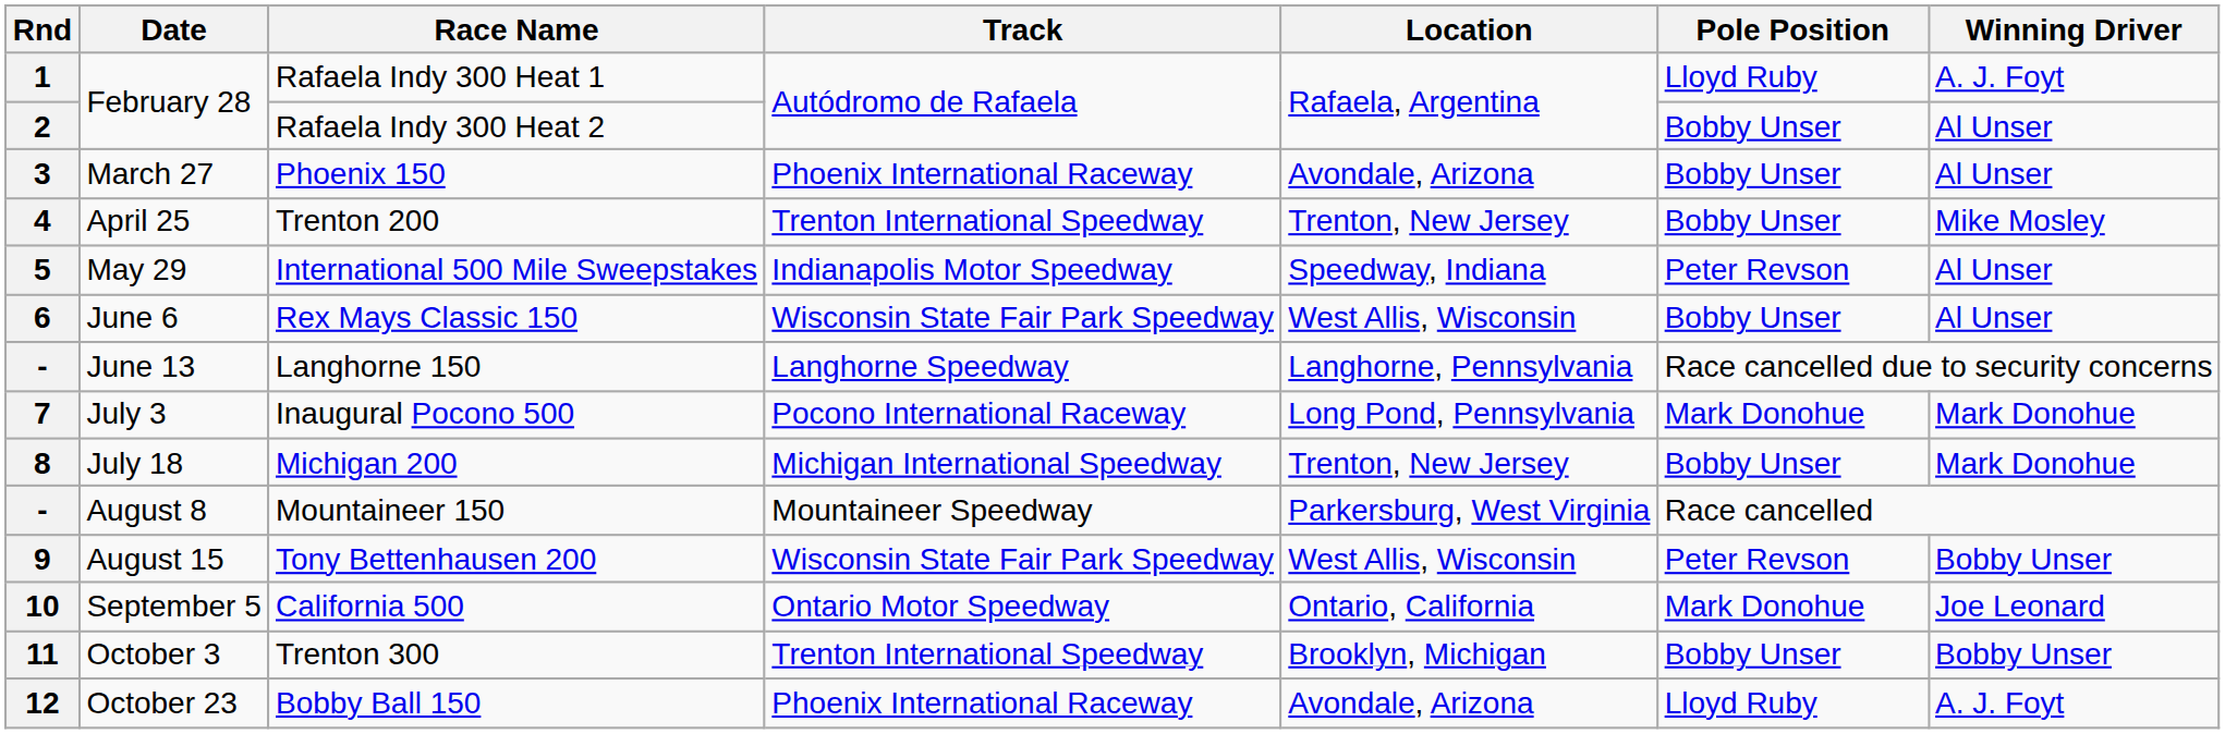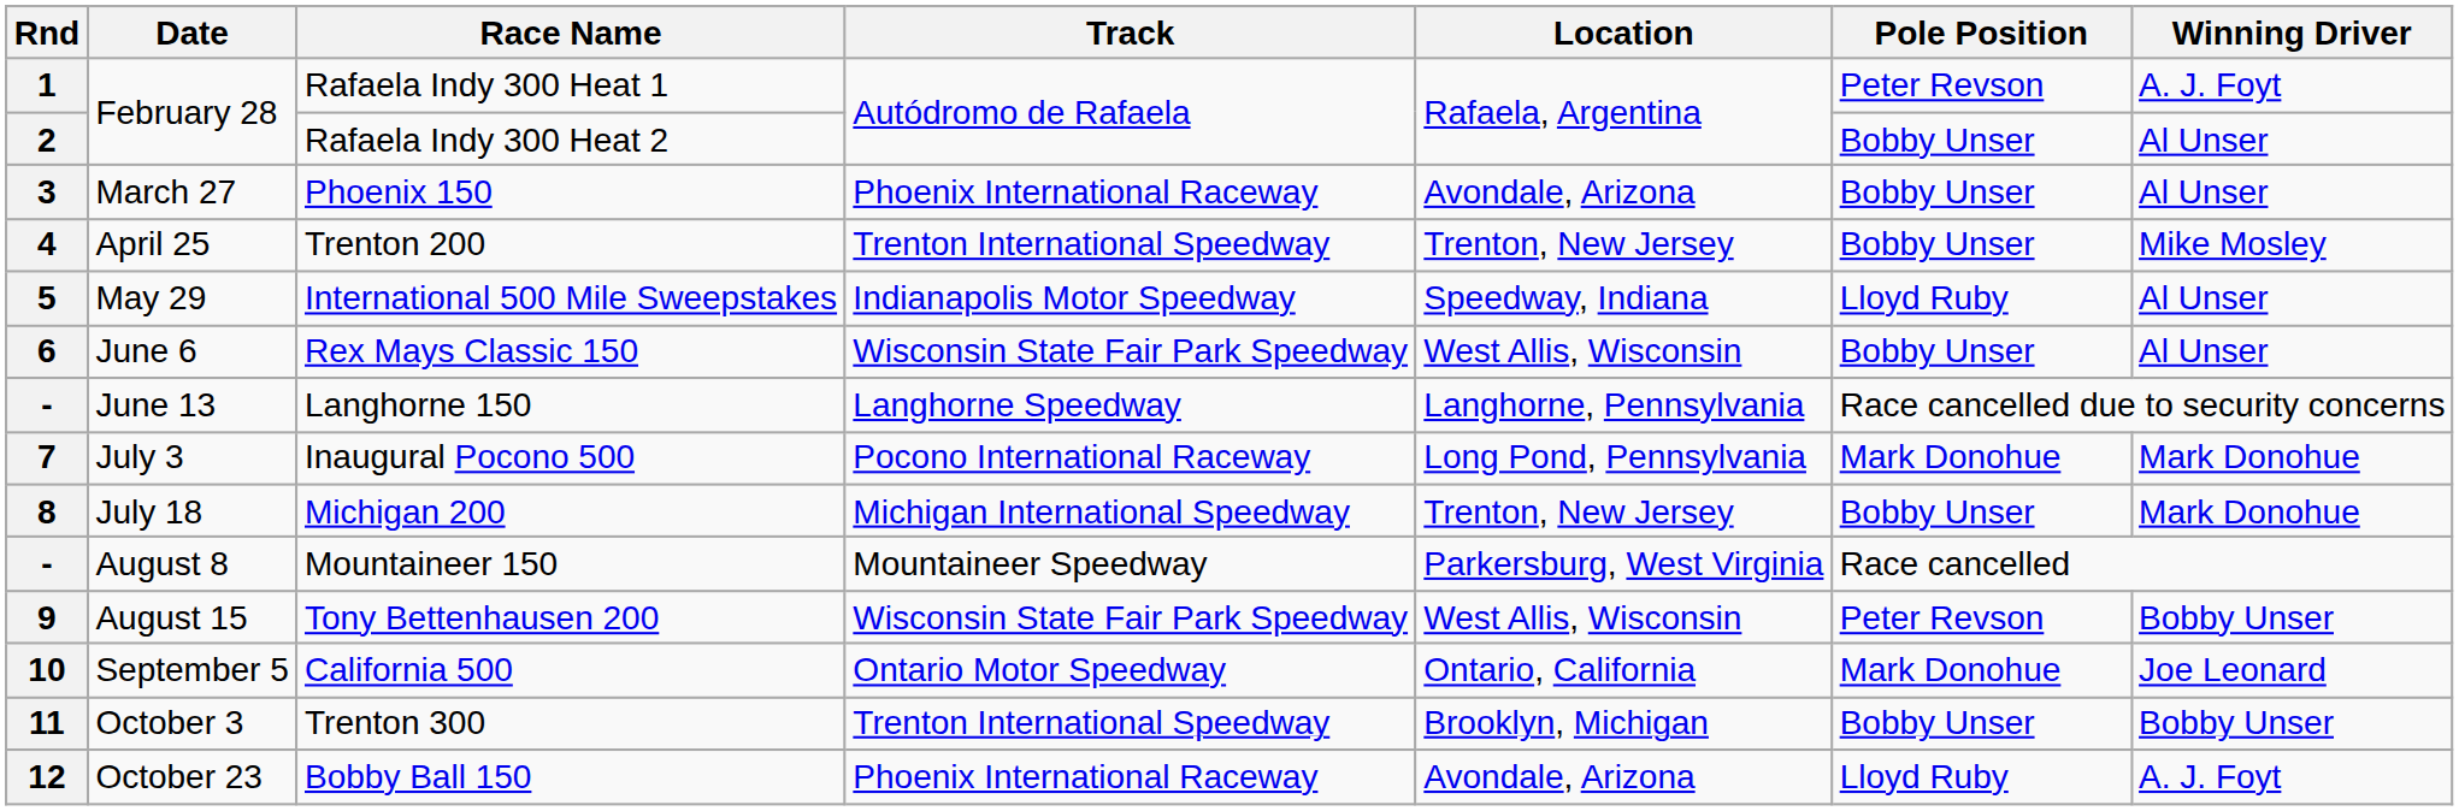1 | Pole Position: Lloyd Ruby -> Peter Revson
5 | Pole Position: Peter Revson -> Lloyd Ruby
